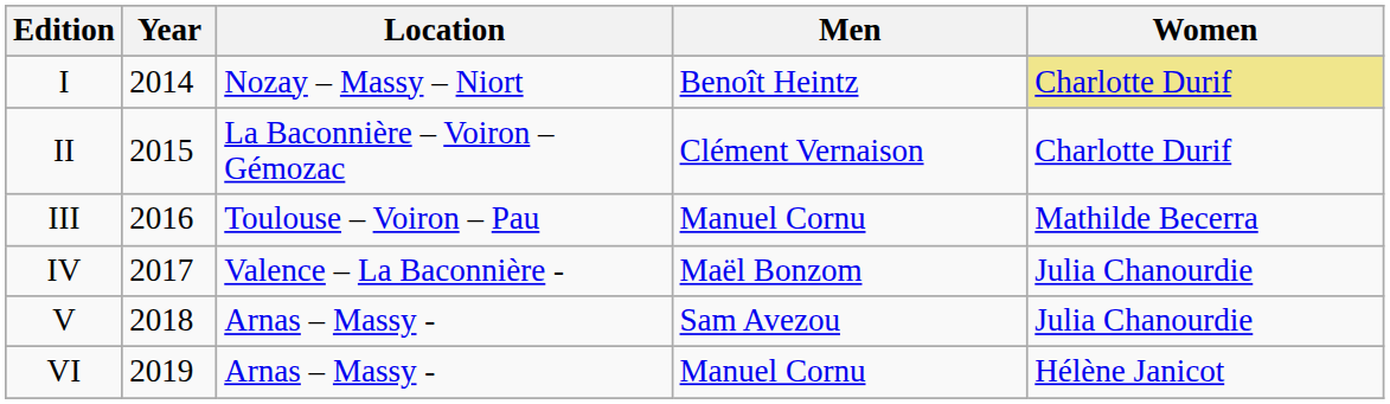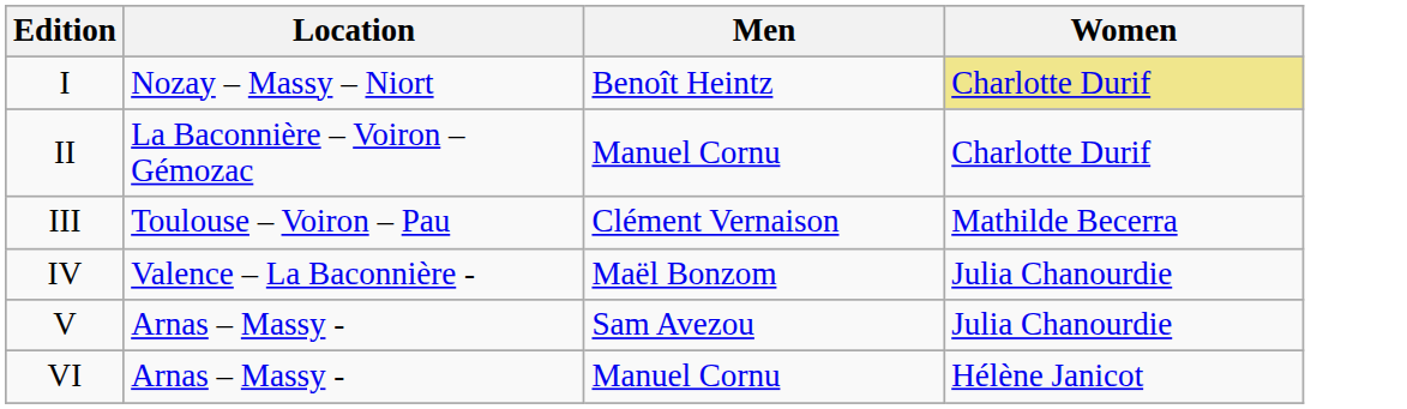- column: Year | 2014 | 2015 | 2016 | 2017 | 2018 | 2019
II | Men: Clément Vernaison -> Manuel Cornu
III | Men: Manuel Cornu -> Clément Vernaison
